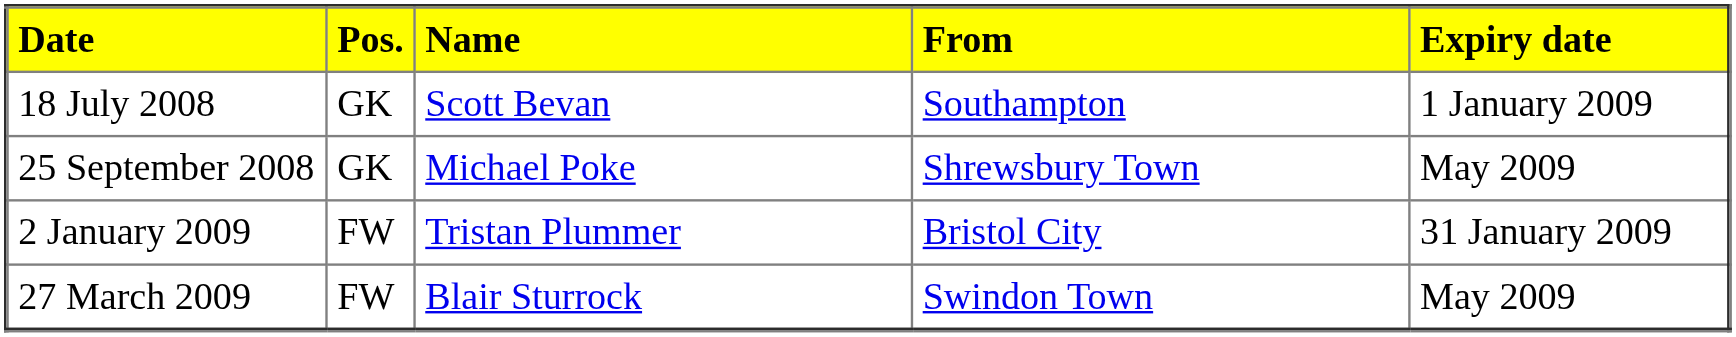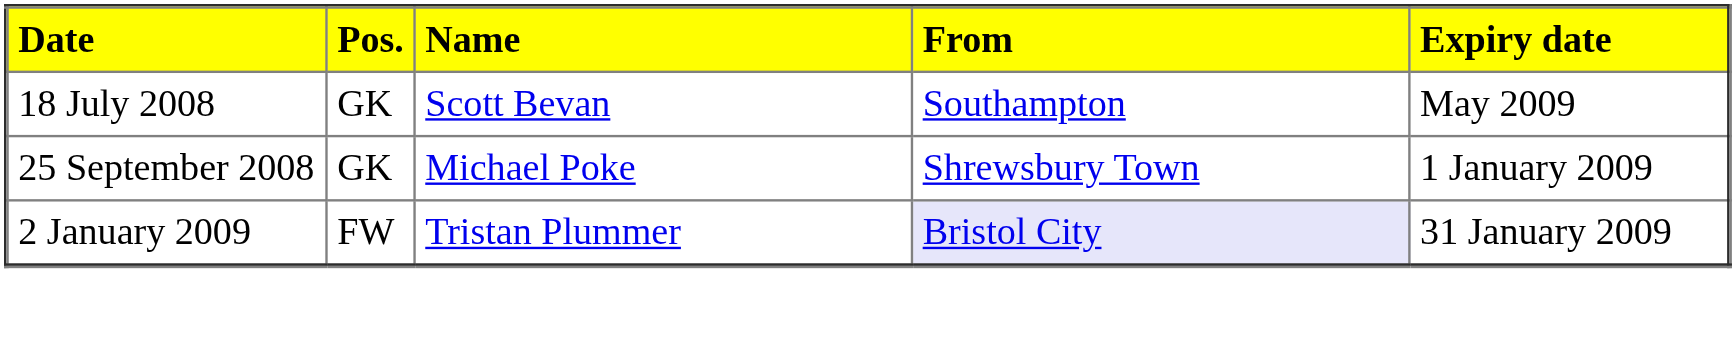18 July 2008 | Expiry date: 1 January 2009 -> May 2009
25 September 2008 | Expiry date: May 2009 -> 1 January 2009
2 January 2009 | From: no background -> lavender background
- row: 27 March 2009 | FW | Blair Sturrock | Swindon Town | May 2009
